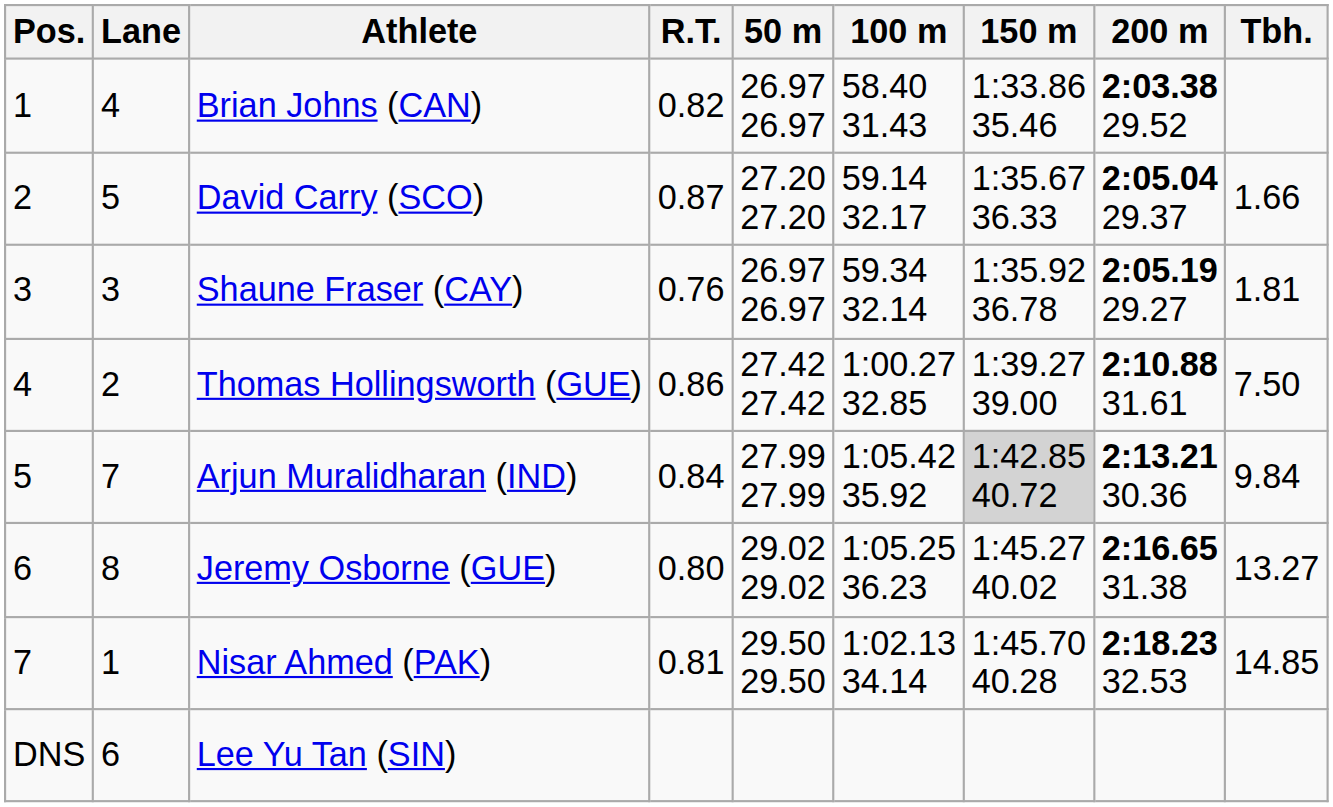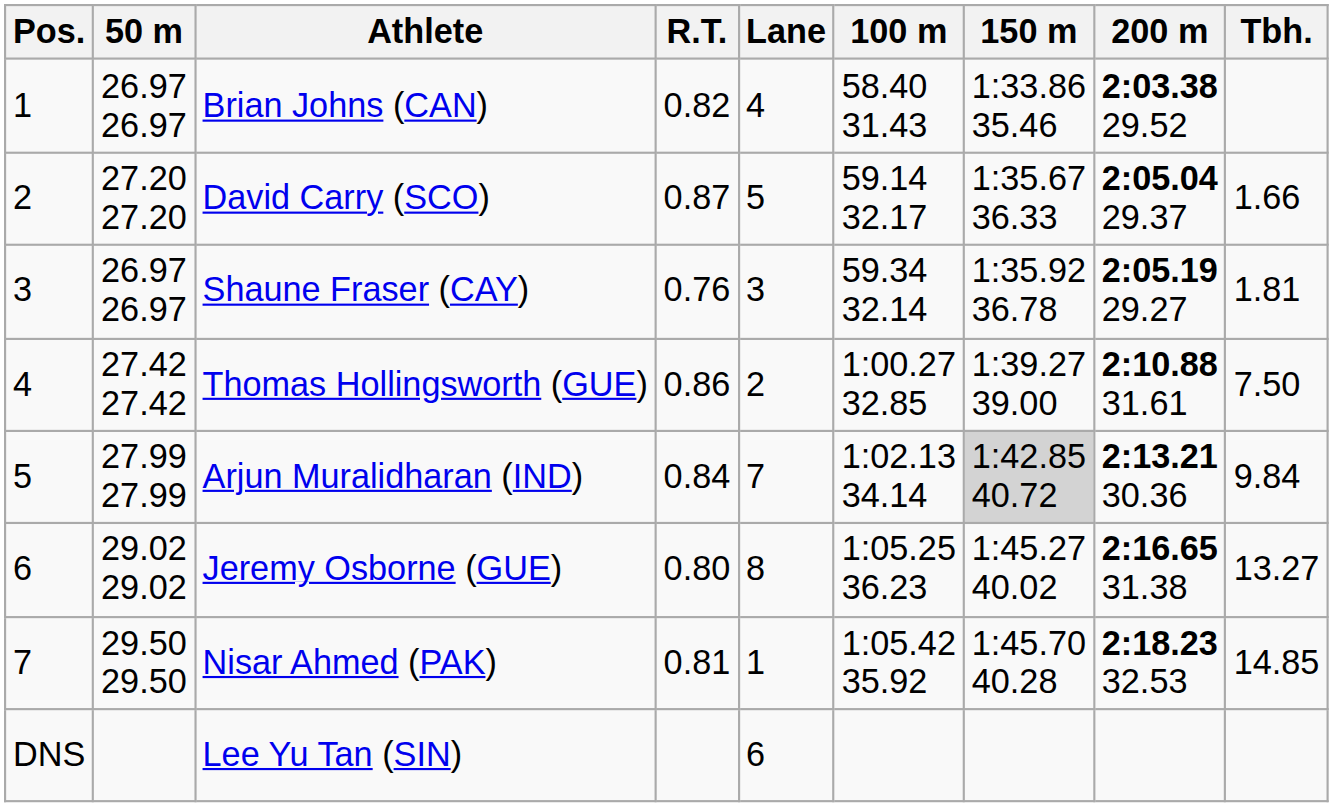columns swapped: Lane <-> 50 m
Arjun Muralidharan (IND) | 100 m: 1:05.42 35.92 -> 1:02.13 34.14
Nisar Ahmed (PAK) | 100 m: 1:02.13 34.14 -> 1:05.42 35.92
